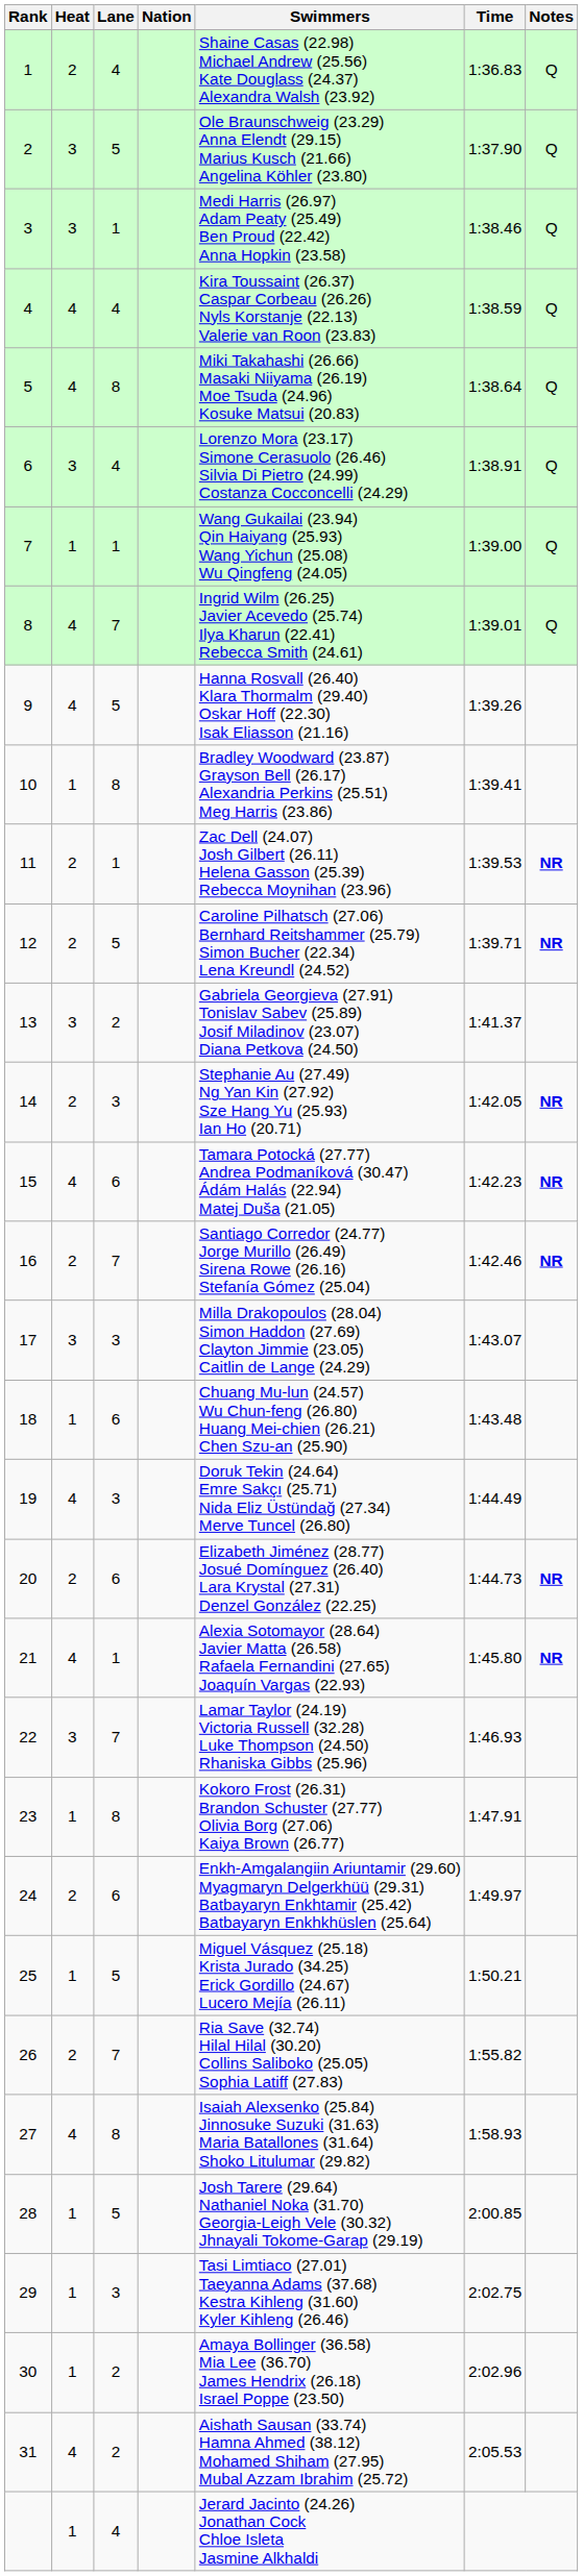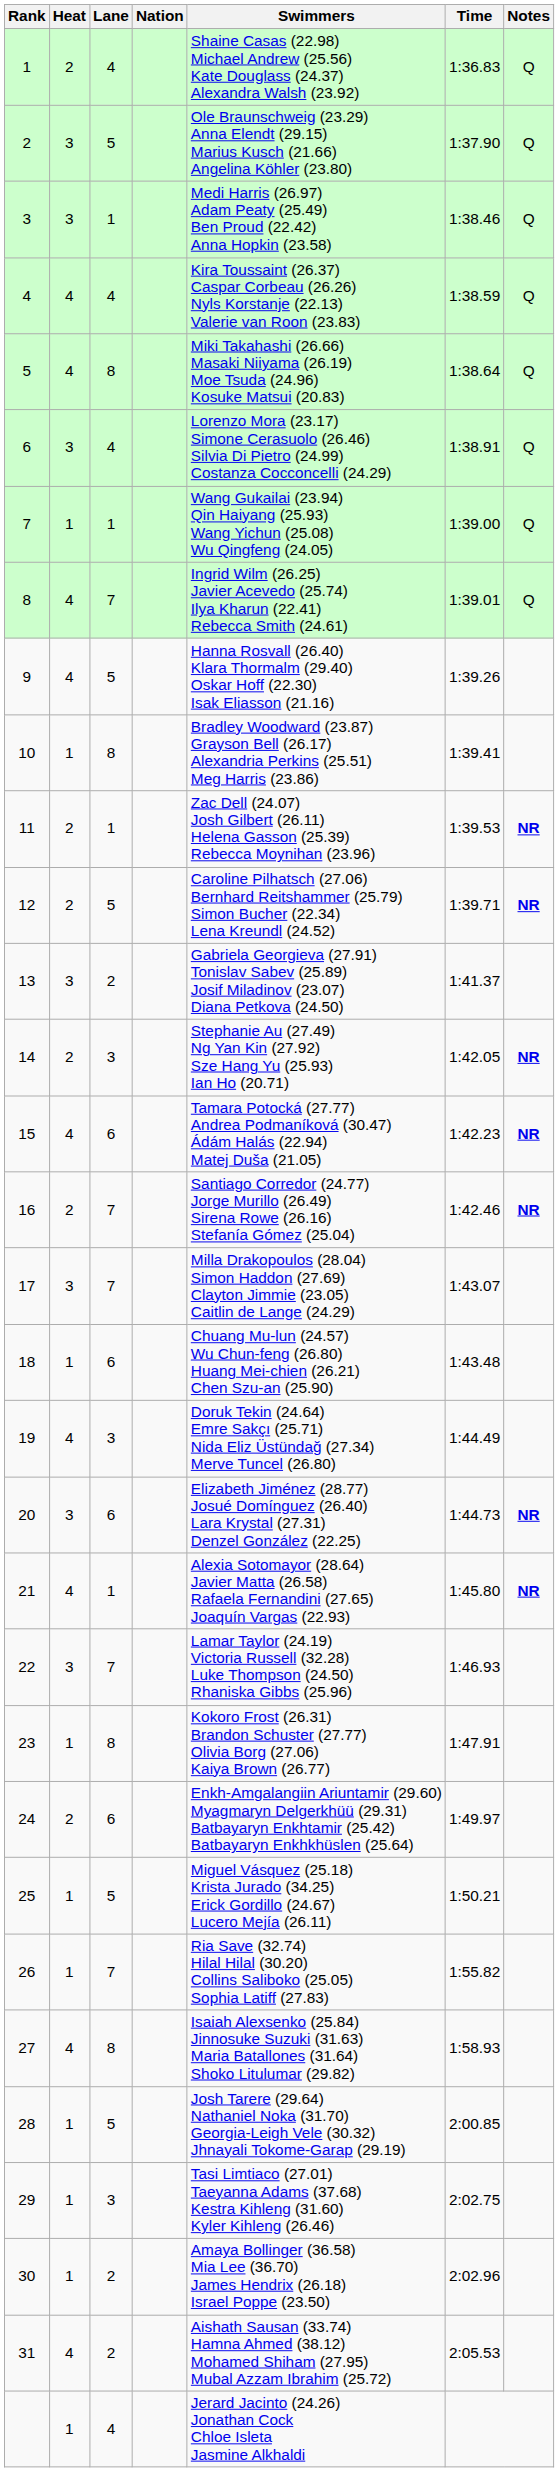17 | Lane: 3 -> 7
20 | Heat: 2 -> 3
26 | Heat: 2 -> 1
